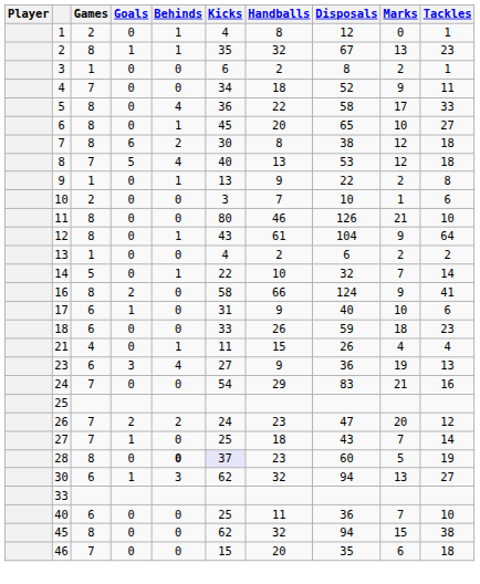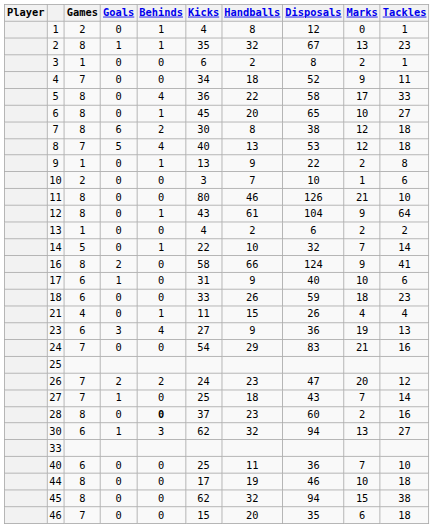28 | Kicks: lavender background -> no background
28 | Marks: 5 -> 2
28 | Tackles: 19 -> 16
+ row: 44 | 8 | 0 | 0 | 17 | 19 | 46 | 10 | 18
